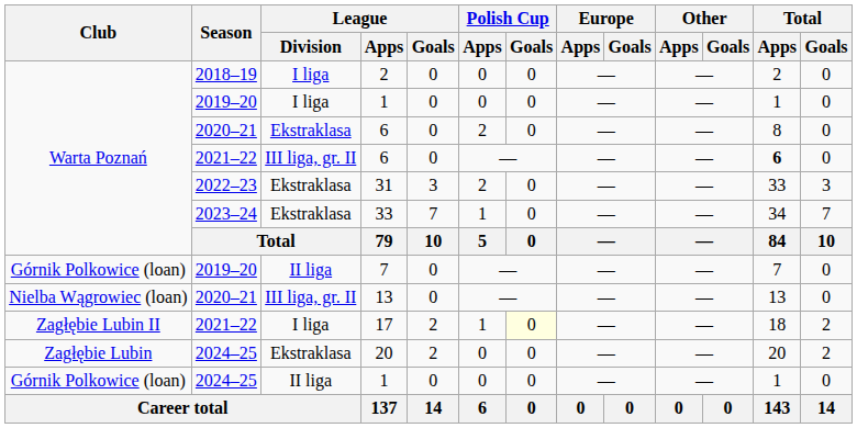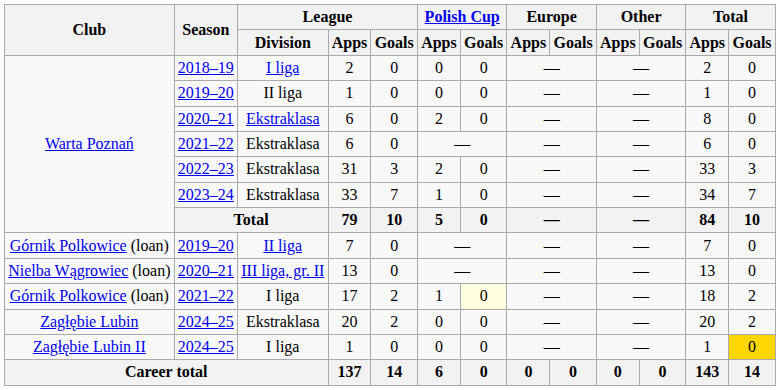2019–20 / 1 | League / Division: I liga -> II liga
2021–22 / 6 | League / Division: III liga, gr. II -> Ekstraklasa
2021–22 / 6 | Total / Apps: bold -> normal
17 | Club: Zagłębie Lubin II -> Górnik Polkowice (loan)
2024–25 / 1 | Club: Górnik Polkowice (loan) -> Zagłębie Lubin II
2024–25 / 1 | League / Division: II liga -> I liga
2024–25 / 1 | Total / Goals: no background -> gold background
